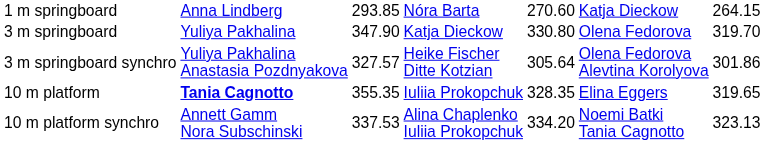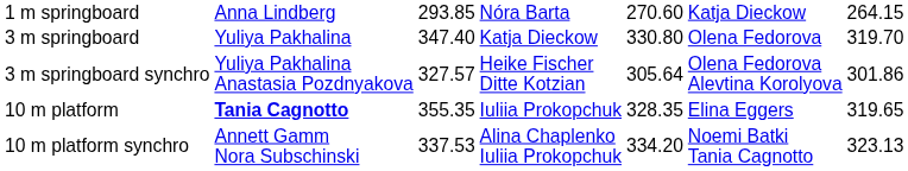3 m springboard | column 3: 347.90 -> 347.40
